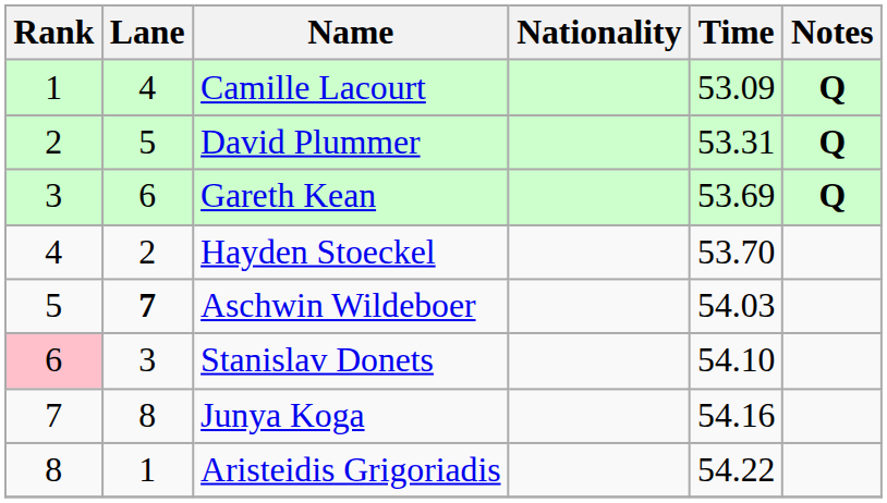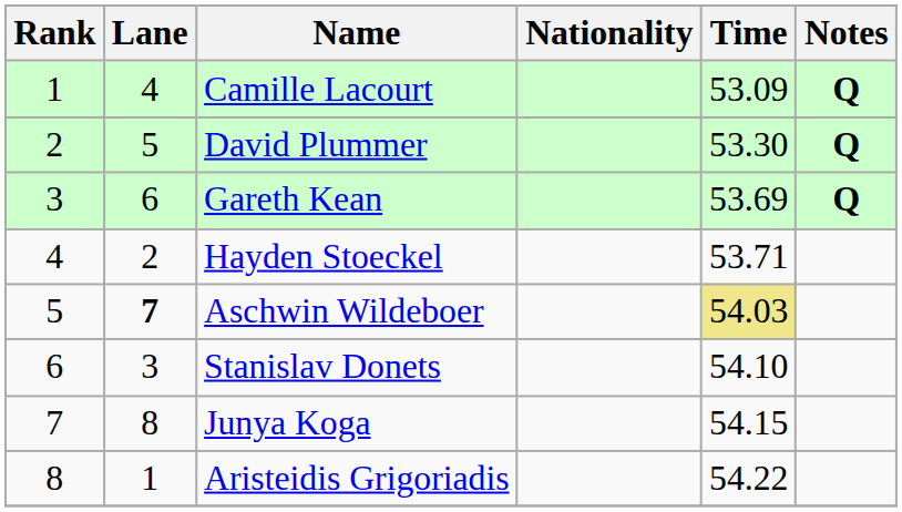David Plummer | Time: 53.31 -> 53.30
Hayden Stoeckel | Time: 53.70 -> 53.71
Aschwin Wildeboer | Time: no background -> khaki background
Stanislav Donets | Rank: pink background -> no background
Junya Koga | Time: 54.16 -> 54.15
